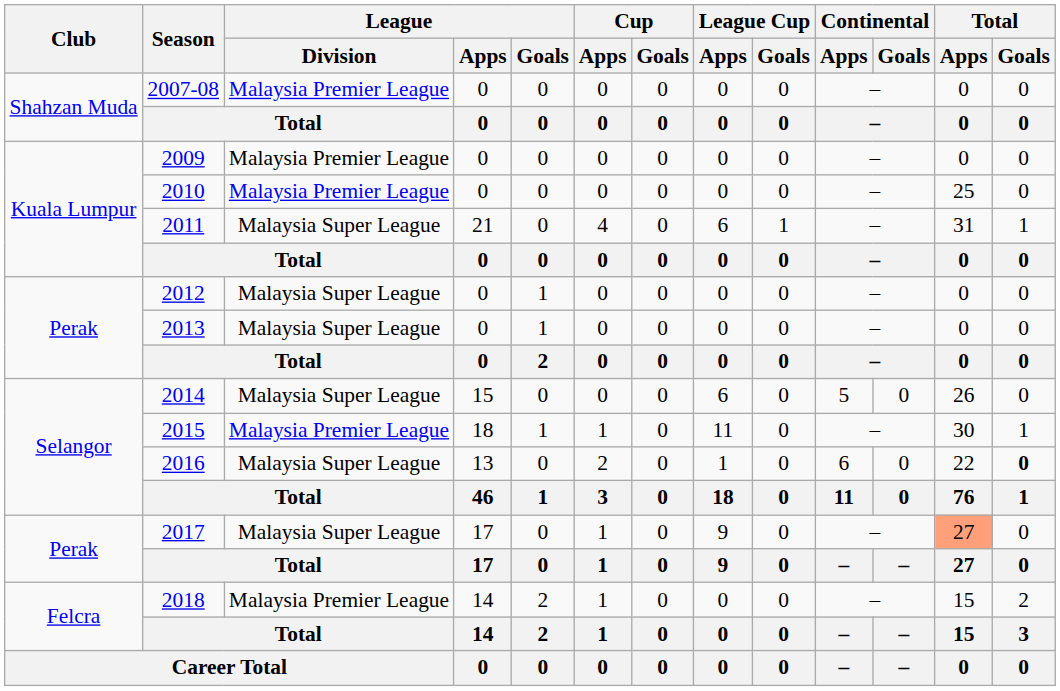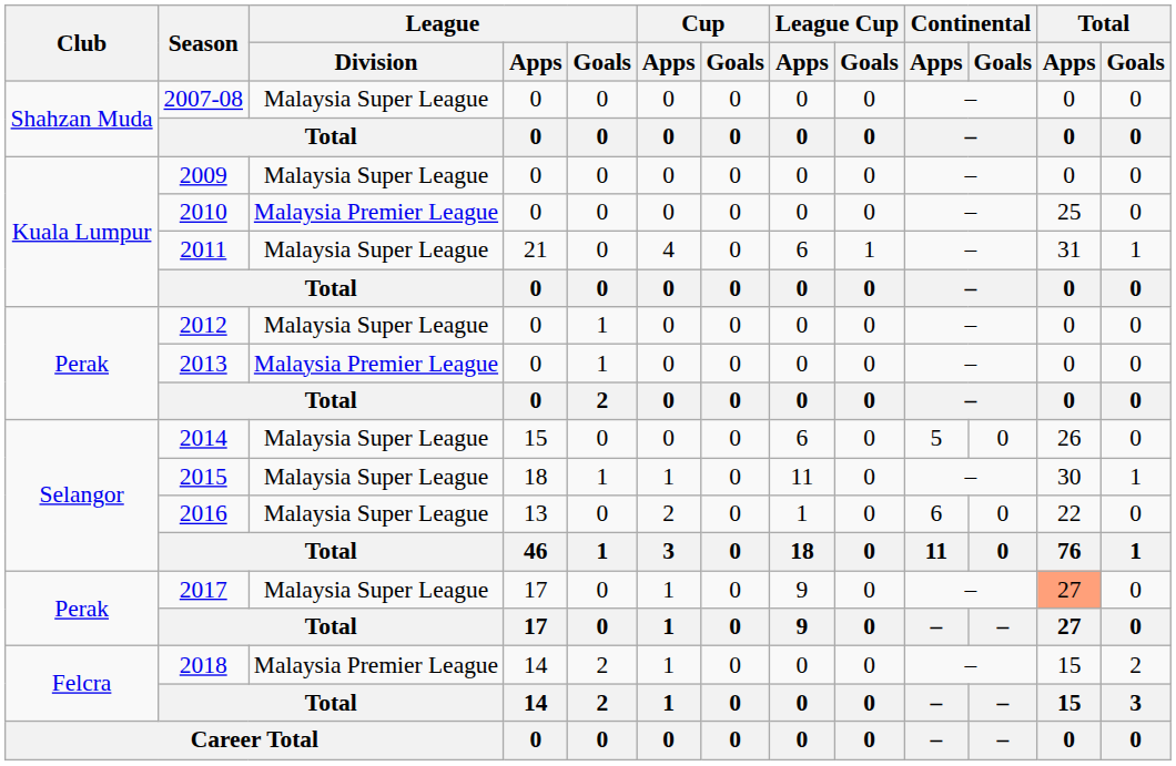2007-08 | League / Division: Malaysia Premier League -> Malaysia Super League
2009 | League / Division: Malaysia Premier League -> Malaysia Super League
2013 | League / Division: Malaysia Super League -> Malaysia Premier League
2015 | League / Division: Malaysia Premier League -> Malaysia Super League
2016 | Total / Goals: bold -> normal
